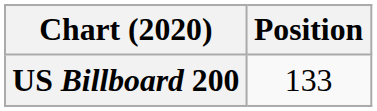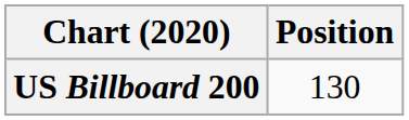US Billboard 200 | Position: 133 -> 130
